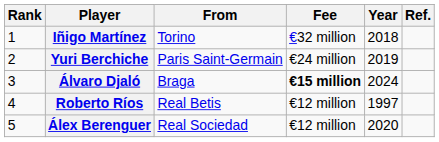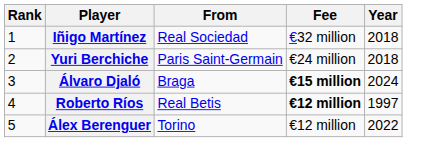- column: Ref.
Iñigo Martínez | From: Torino -> Real Sociedad
Yuri Berchiche | Year: 2019 -> 2018
Roberto Ríos | Fee: normal -> bold
Álex Berenguer | From: Real Sociedad -> Torino
Álex Berenguer | Year: 2020 -> 2022
